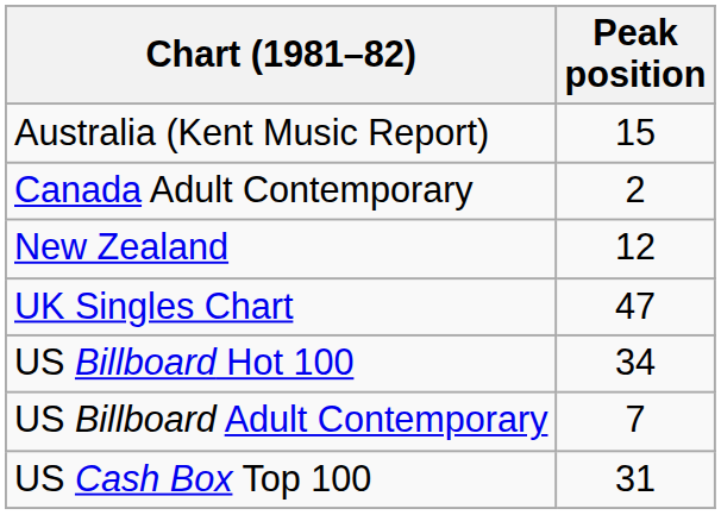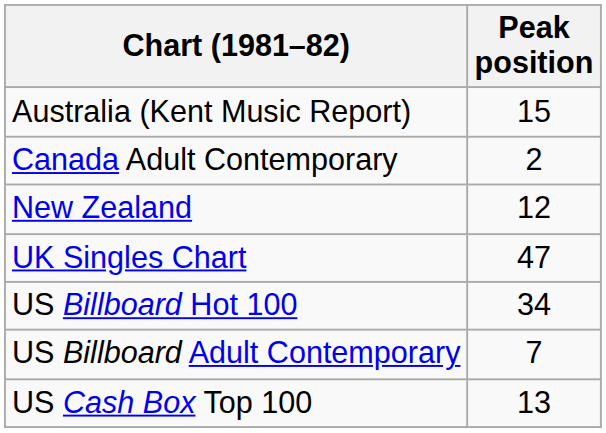US Cash Box Top 100 | Peak position: 31 -> 13
